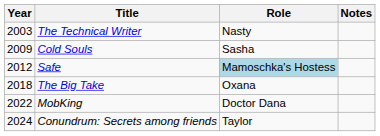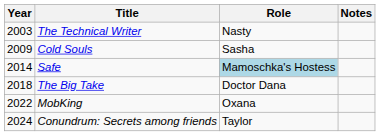Safe | Year: 2012 -> 2014
The Big Take | Role: Oxana -> Doctor Dana
MobKing | Role: Doctor Dana -> Oxana
